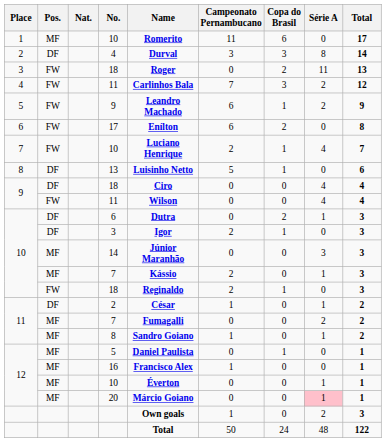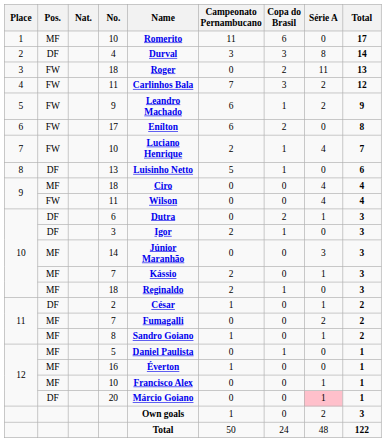9 / 18 | Pos.: DF -> MF
10 / 18 | Pos.: FW -> MF
16 | Name: Francisco Alex -> Éverton
12 / 10 | Name: Éverton -> Francisco Alex
20 | Pos.: MF -> DF
